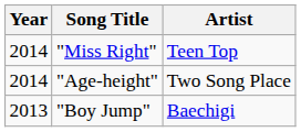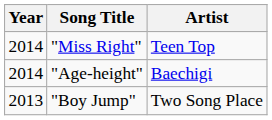"Age-height" | Artist: Two Song Place -> Baechigi
"Boy Jump" | Artist: Baechigi -> Two Song Place
